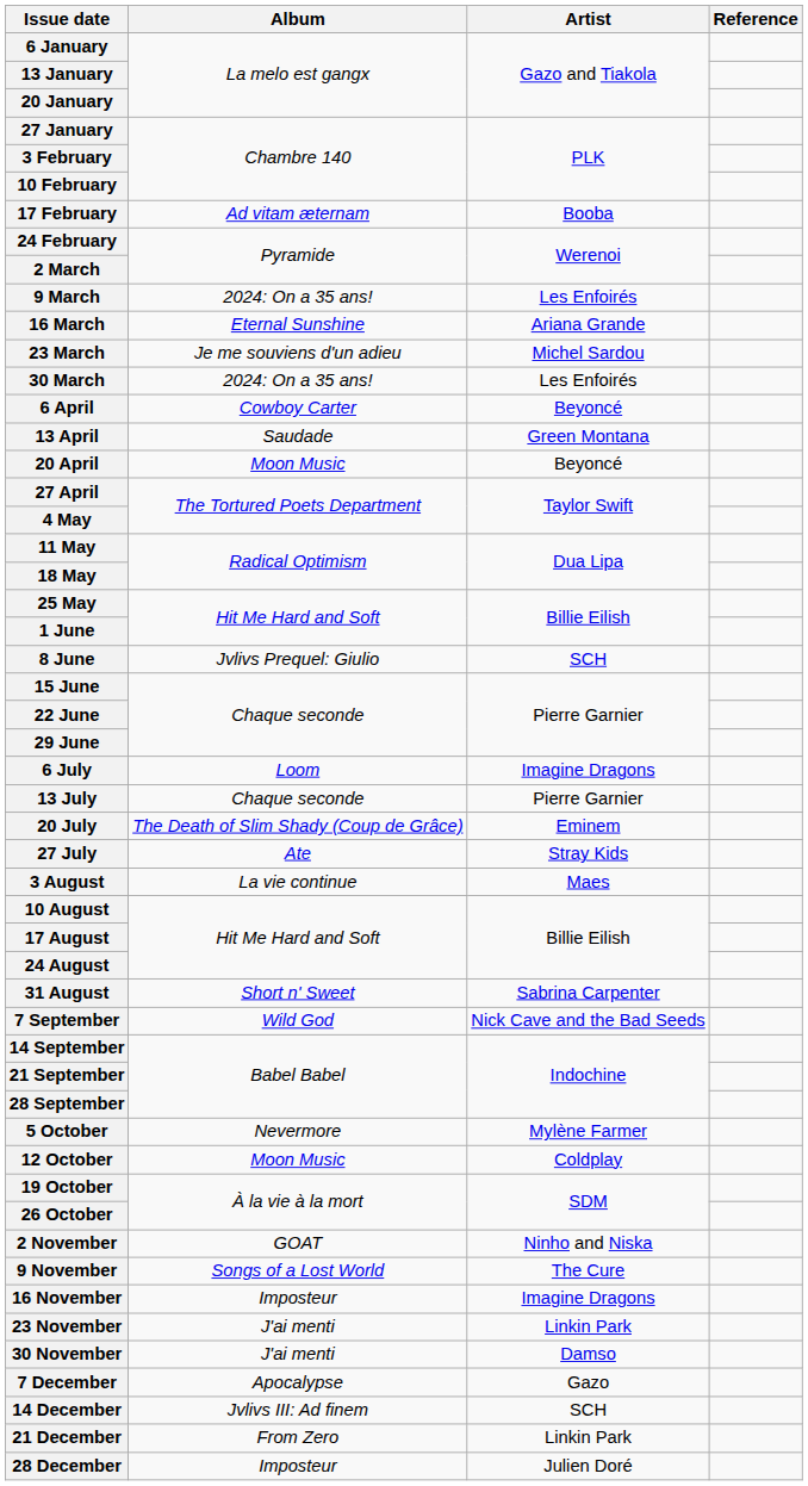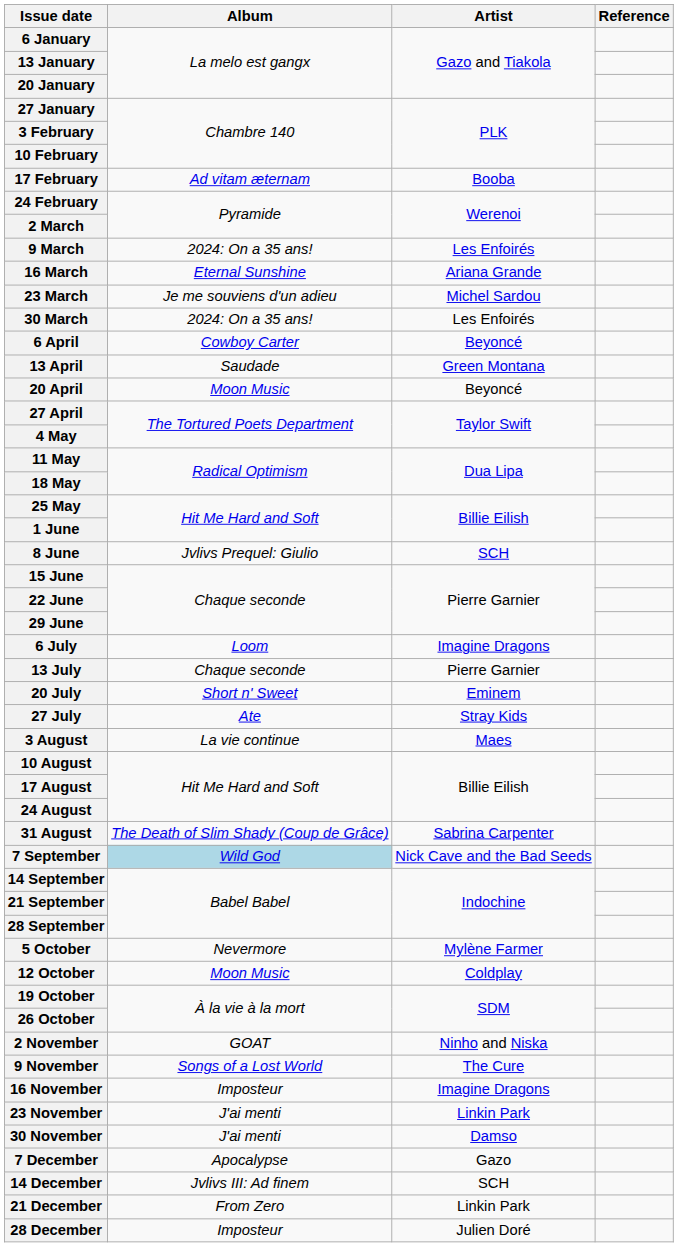20 July | Album: The Death of Slim Shady (Coup de Grâce) -> Short n' Sweet
31 August | Album: Short n' Sweet -> The Death of Slim Shady (Coup de Grâce)
7 September | Album: no background -> lightblue background
